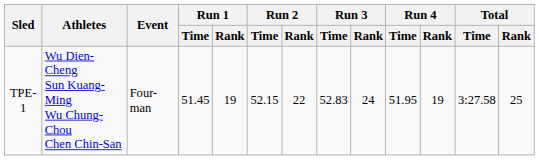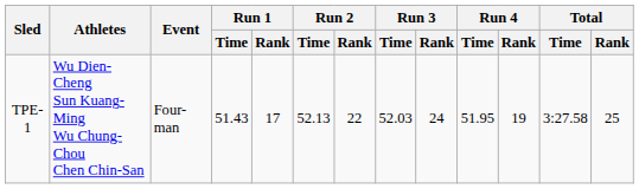TPE-1 | Run 1 / Time: 51.45 -> 51.43
TPE-1 | Run 1 / Rank: 19 -> 17
TPE-1 | Run 2 / Time: 52.15 -> 52.13
TPE-1 | Run 3 / Time: 52.83 -> 52.03
